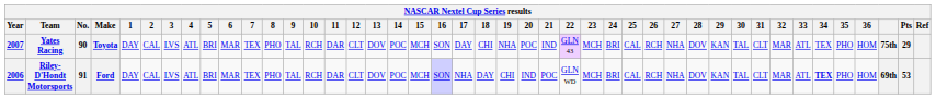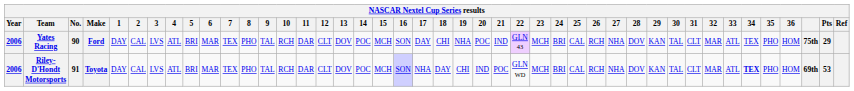Yates Racing | Year: 2007 -> 2006
Yates Racing | Make: Toyota -> Ford
Riley-D'Hondt Motorsports | Make: Ford -> Toyota
